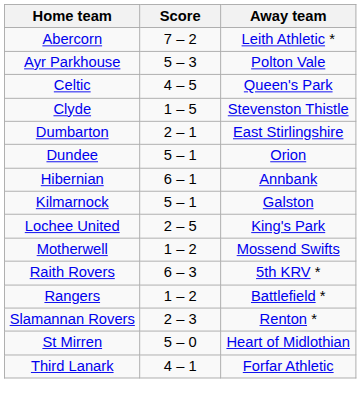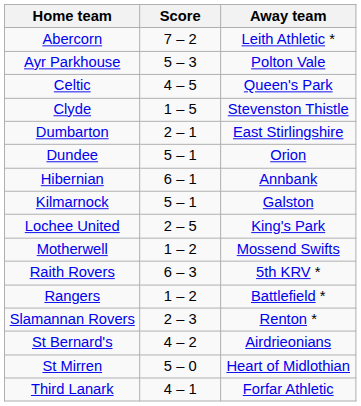+ row: St Bernard's | 4 – 2 | Airdrieonians
